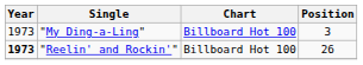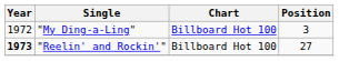"My Ding-a-Ling" | Year: 1973 -> 1972
"Reelin' and Rockin'" | Position: 26 -> 27
